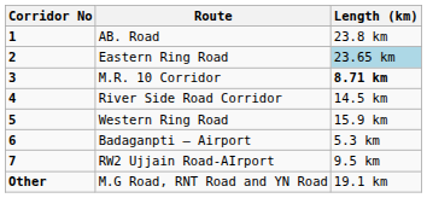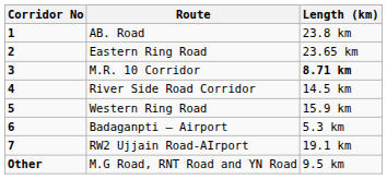Eastern Ring Road | Length (km): lightblue background -> no background
RW2 Ujjain Road-AIrport | Length (km): 9.5 km -> 19.1 km
M.G Road, RNT Road and YN Road | Length (km): 19.1 km -> 9.5 km
